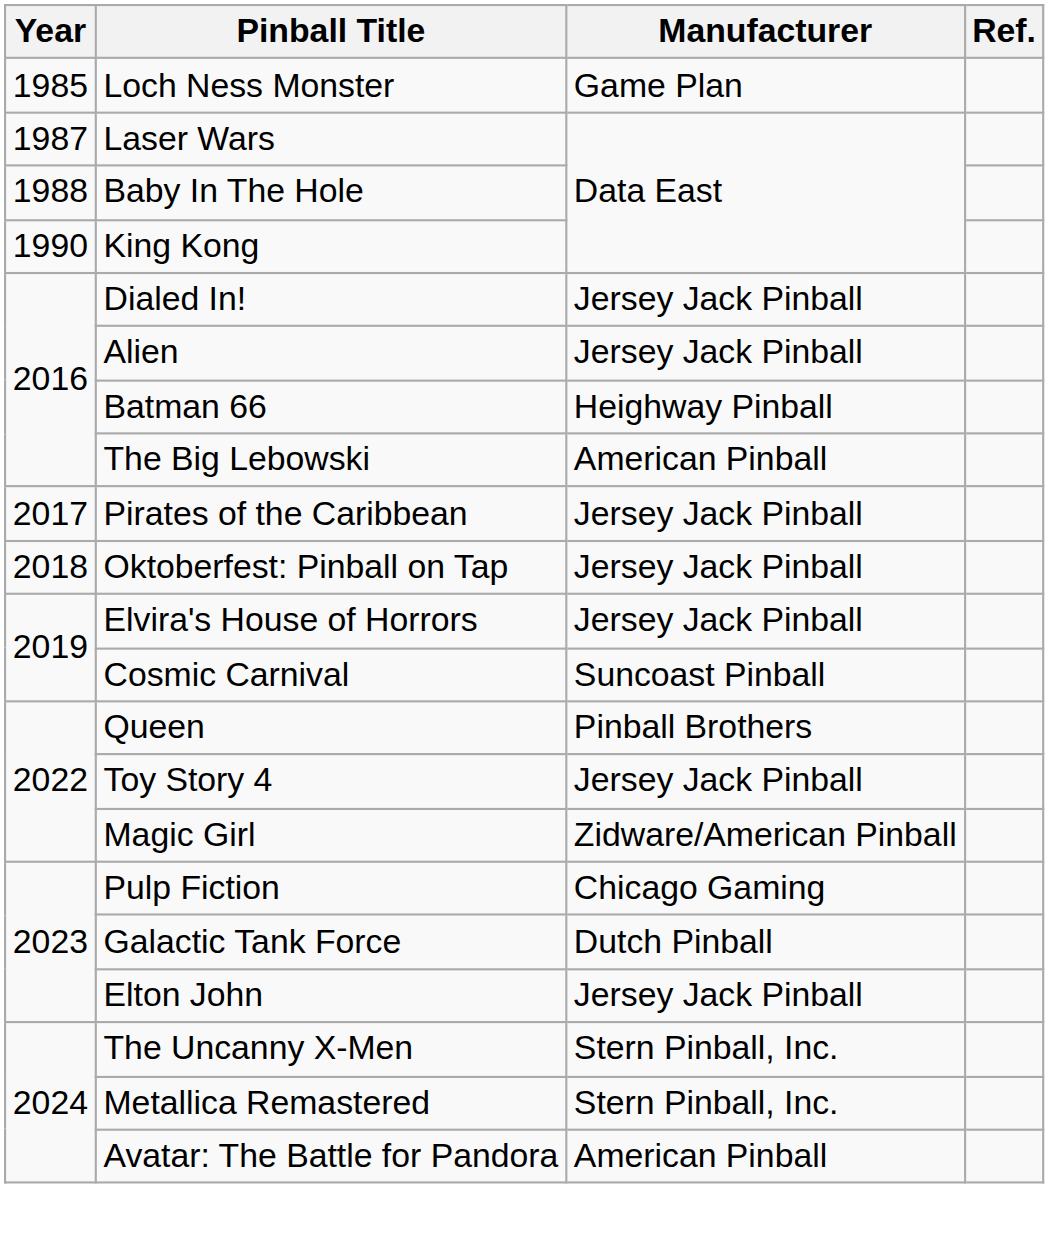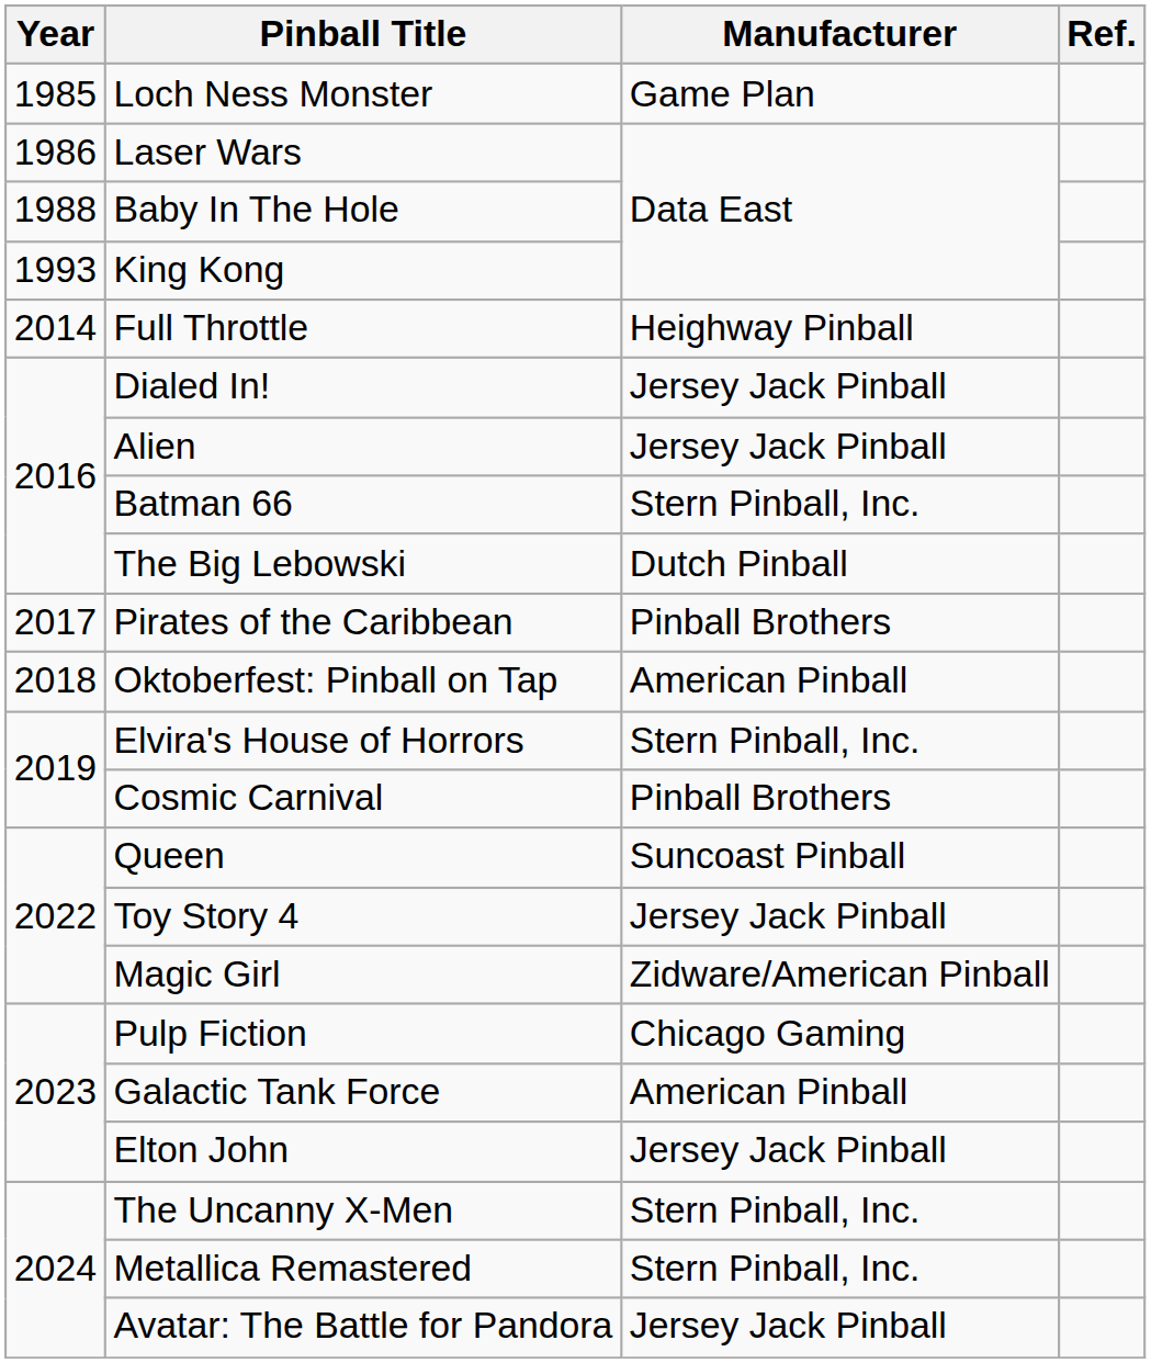Laser Wars | Year: 1987 -> 1986
King Kong | Year: 1990 -> 1993
+ row: 2014 | Full Throttle | Heighway Pinball
Batman 66 | Manufacturer: Heighway Pinball -> Stern Pinball, Inc.
The Big Lebowski | Manufacturer: American Pinball -> Dutch Pinball
Pirates of the Caribbean | Manufacturer: Jersey Jack Pinball -> Pinball Brothers
Oktoberfest: Pinball on Tap | Manufacturer: Jersey Jack Pinball -> American Pinball
Elvira's House of Horrors | Manufacturer: Jersey Jack Pinball -> Stern Pinball, Inc.
Cosmic Carnival | Manufacturer: Suncoast Pinball -> Pinball Brothers
Queen | Manufacturer: Pinball Brothers -> Suncoast Pinball
Galactic Tank Force | Manufacturer: Dutch Pinball -> American Pinball
Avatar: The Battle for Pandora | Manufacturer: American Pinball -> Jersey Jack Pinball
